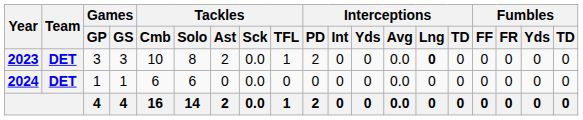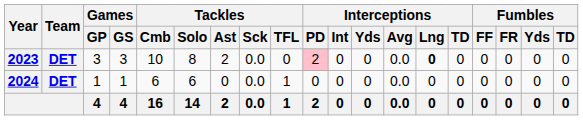2023 | Tackles / TFL: 1 -> 0
2023 | Interceptions / PD: no background -> pink background
2024 | Tackles / TFL: 0 -> 1
